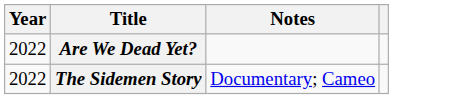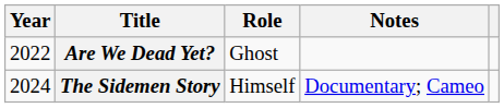+ column: Role | Ghost | Himself
The Sidemen Story | Year: 2022 -> 2024
